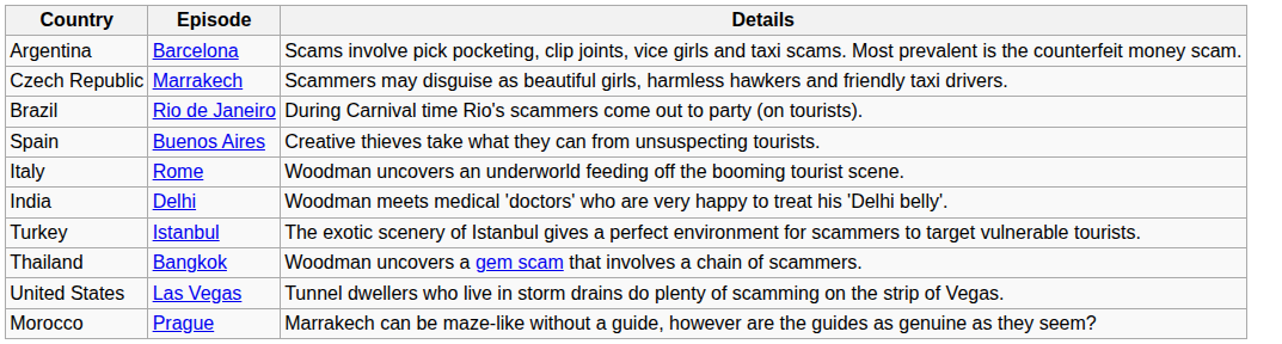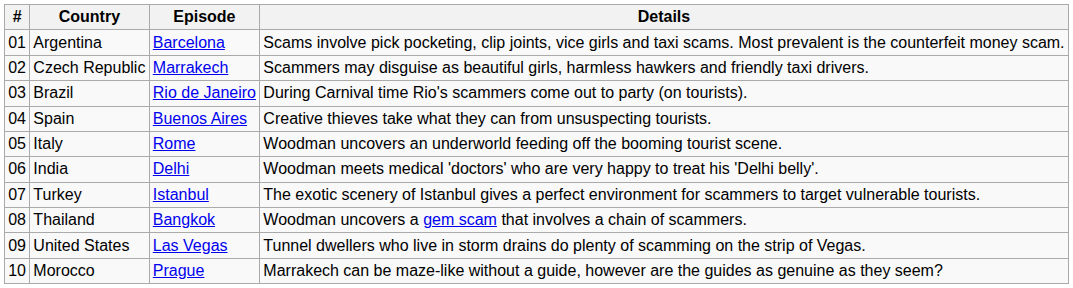+ column: # | 01 | 02 | 03 | 04 | 05 | 06 | 07 | 08 | 09 | 10
